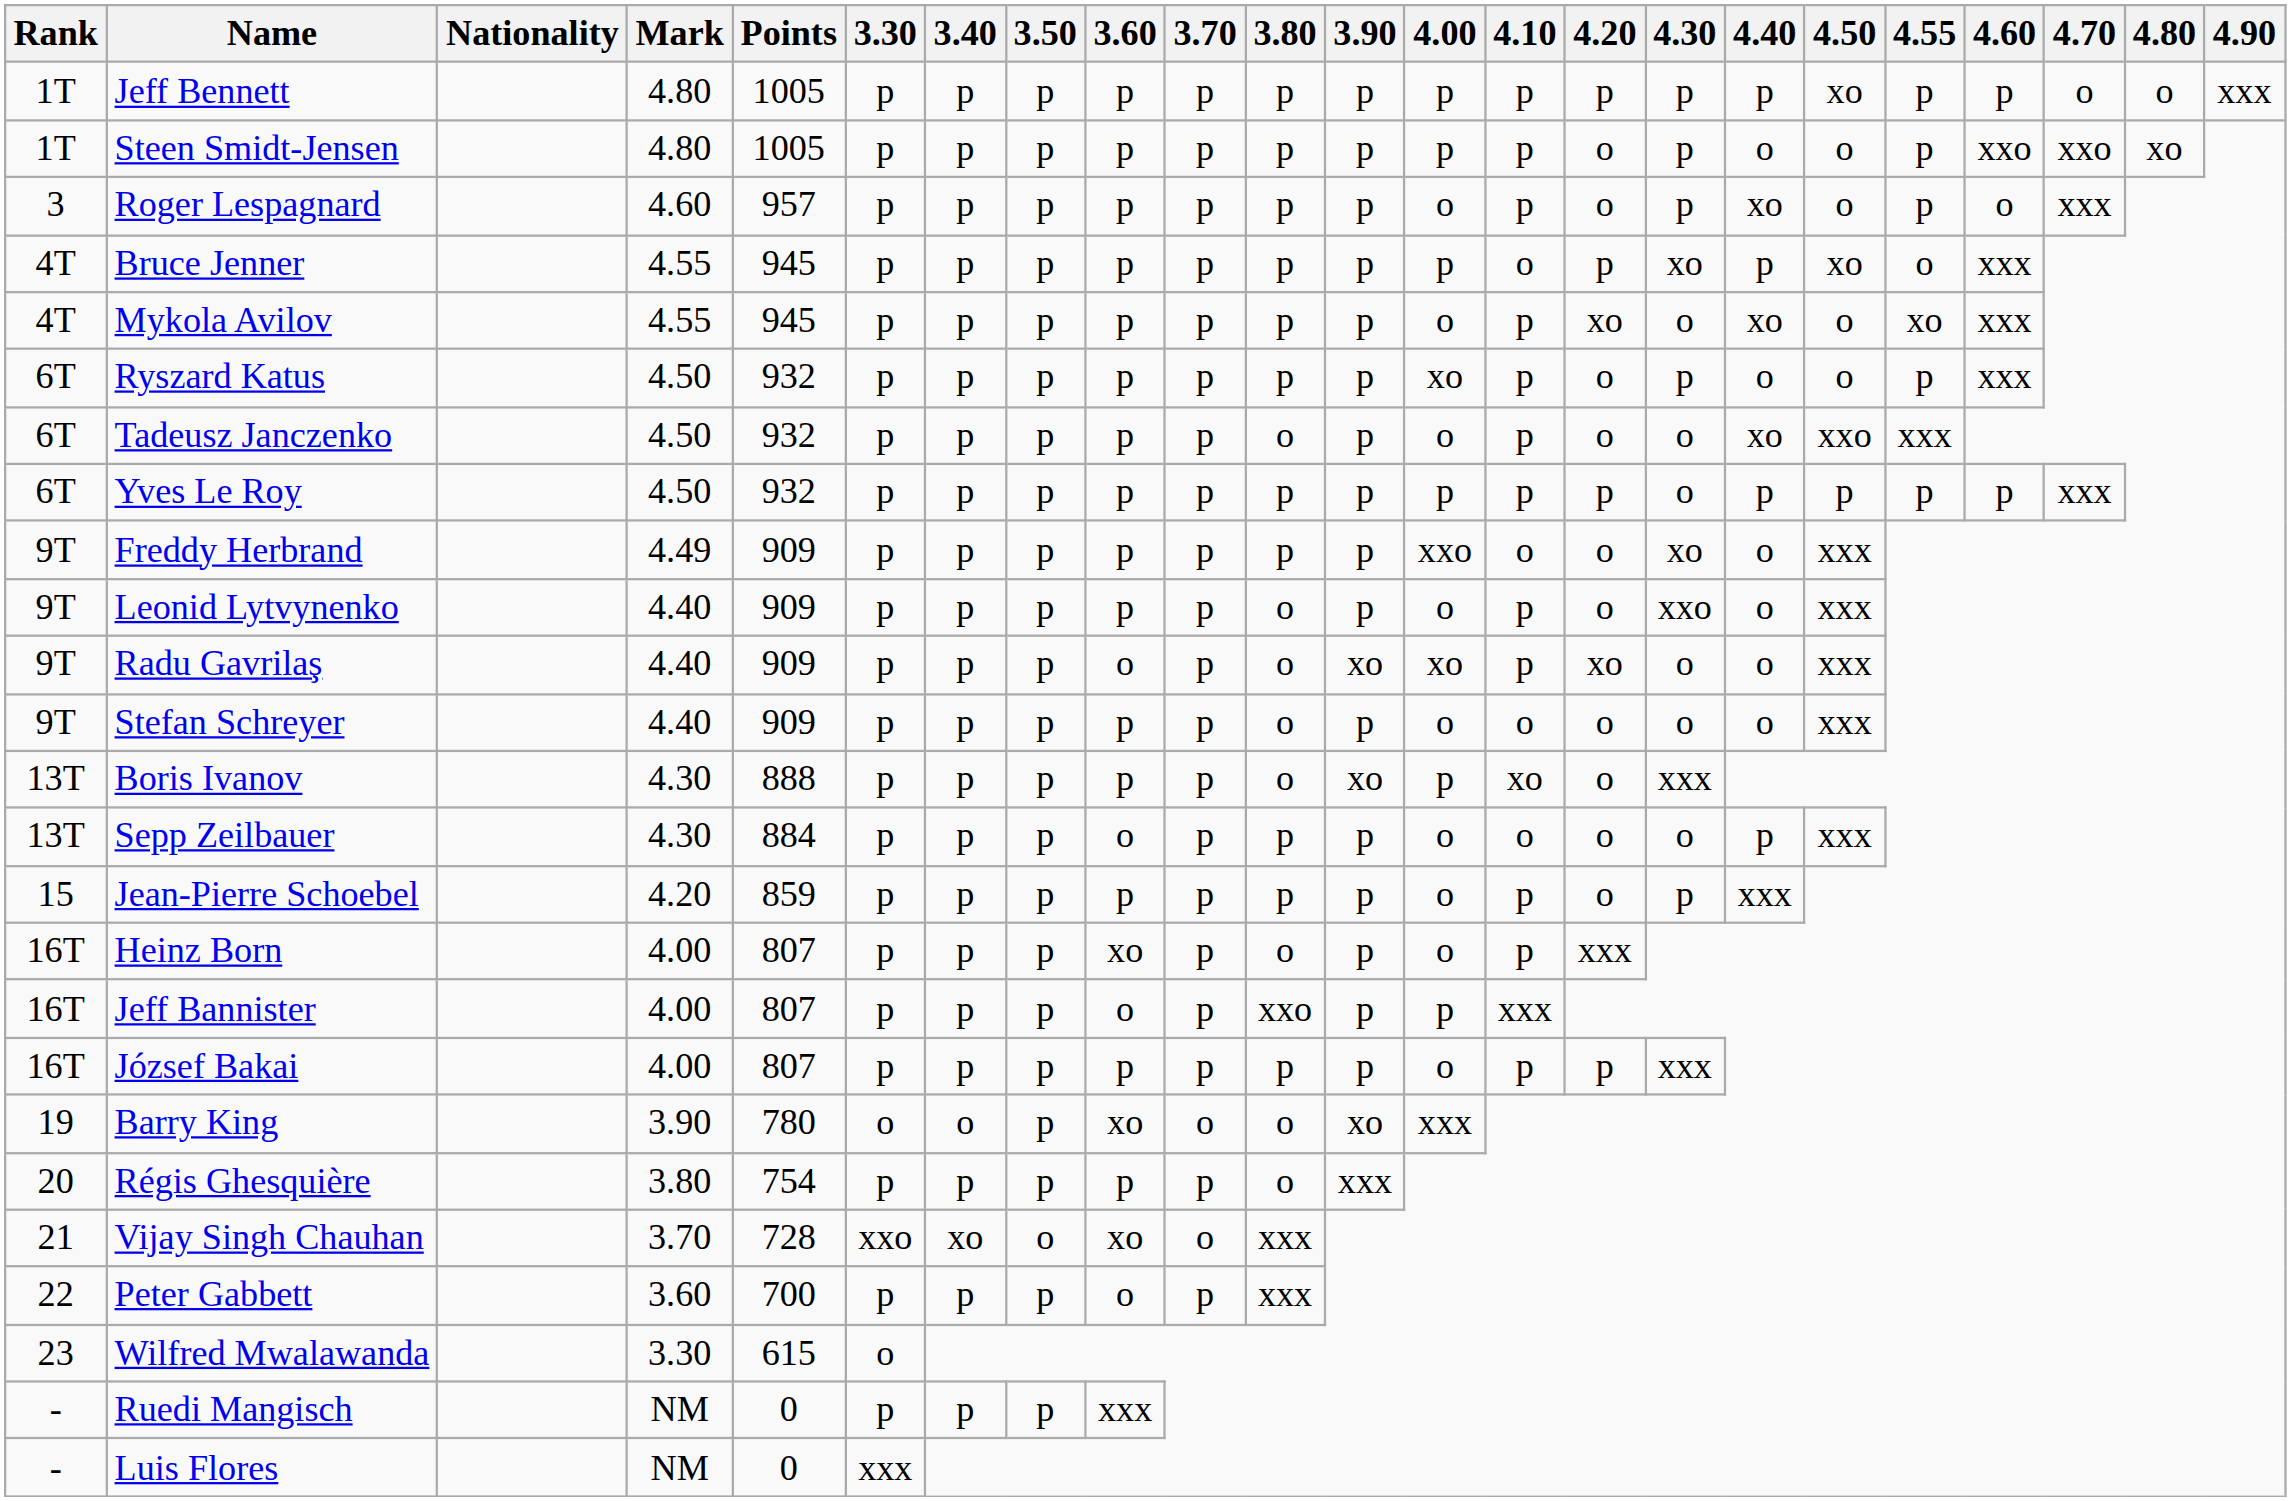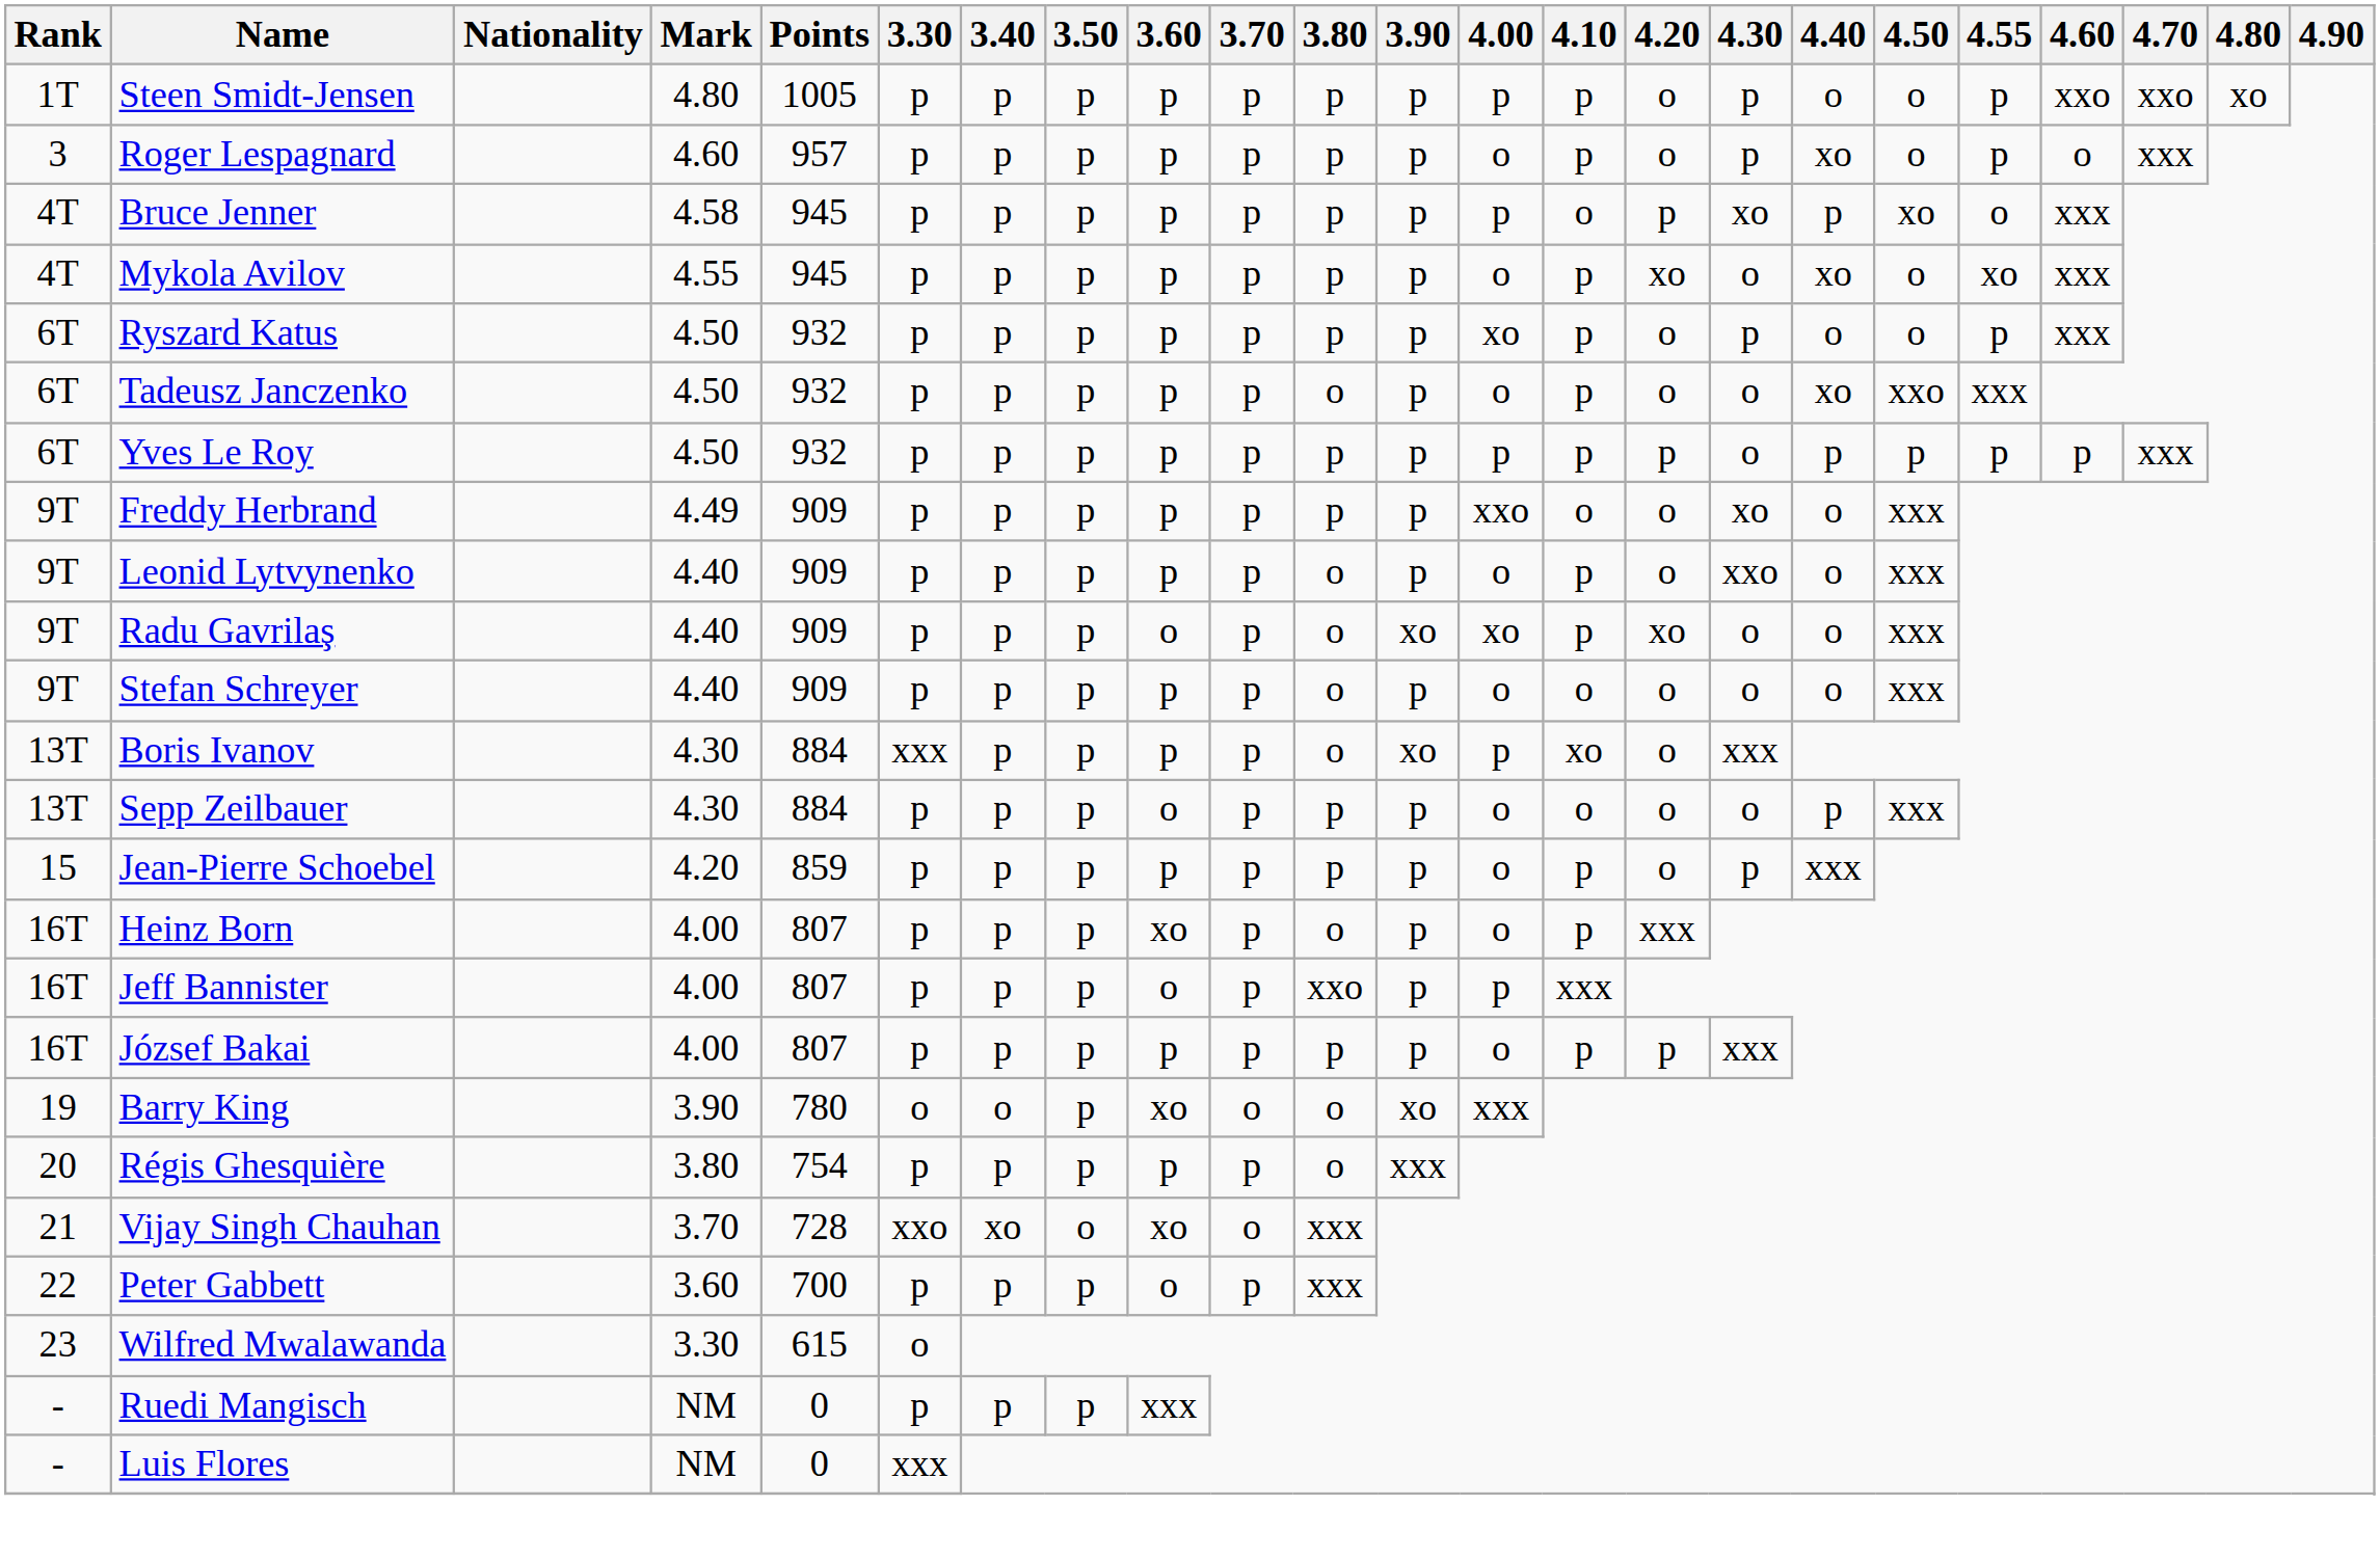- row: 1T | Jeff Bennett | 4.80 | 1005 | p | p | p | p | p | p | p | p | p | p | p | p | xo | p | p | o | o | xxx
Bruce Jenner | Mark: 4.55 -> 4.58
Boris Ivanov | Points: 888 -> 884
Boris Ivanov | 3.30: p -> xxx
